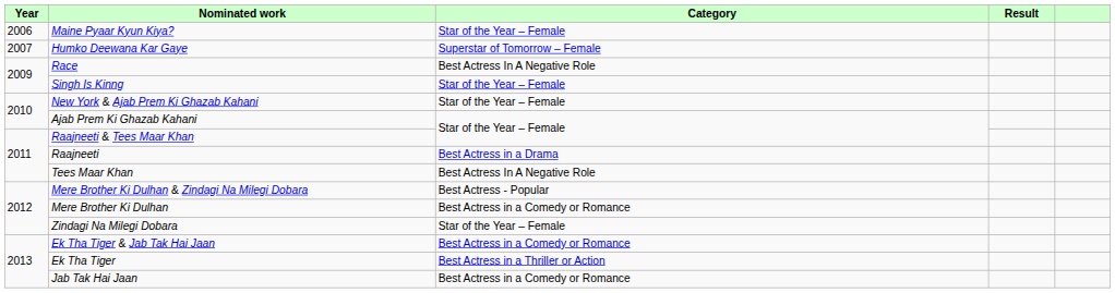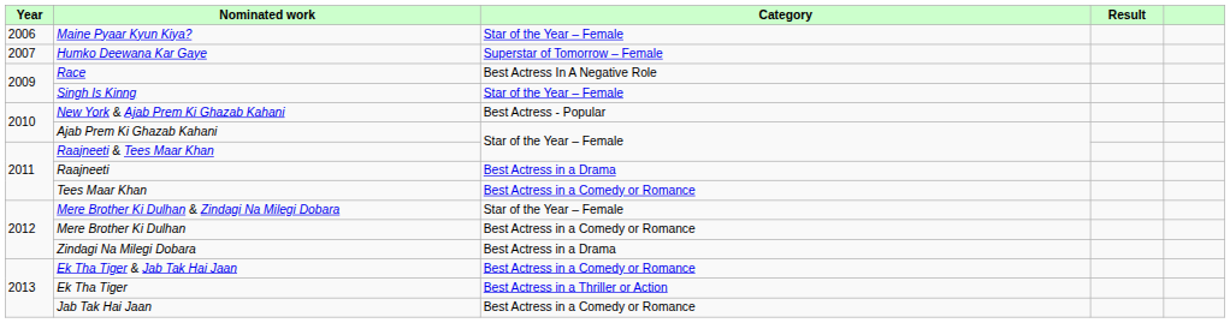New York & Ajab Prem Ki Ghazab Kahani | Category: Star of the Year – Female -> Best Actress - Popular
Tees Maar Khan | Category: Best Actress In A Negative Role -> Best Actress in a Comedy or Romance
Mere Brother Ki Dulhan & Zindagi Na Milegi Dobara | Category: Best Actress - Popular -> Star of the Year – Female
Zindagi Na Milegi Dobara | Category: Star of the Year – Female -> Best Actress in a Drama
